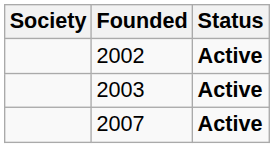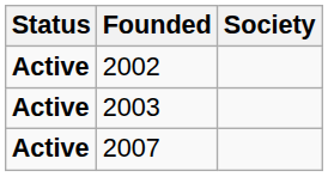columns swapped: Society <-> Status
